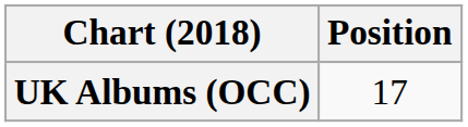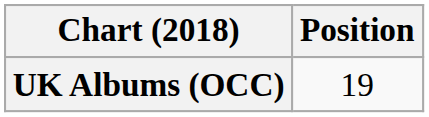UK Albums (OCC) | Position: 17 -> 19
